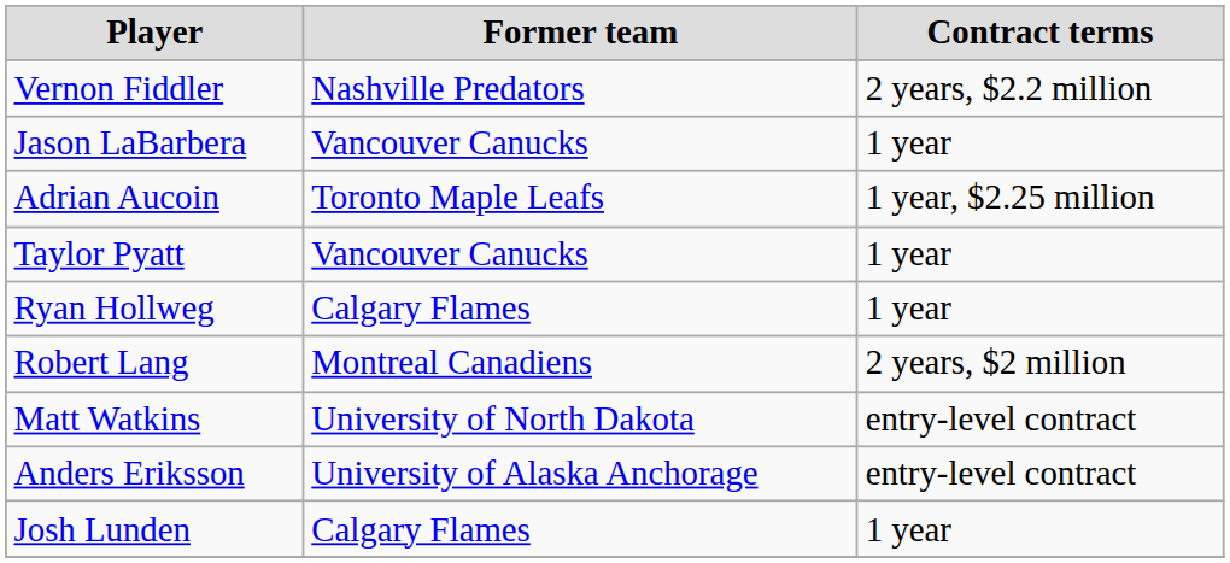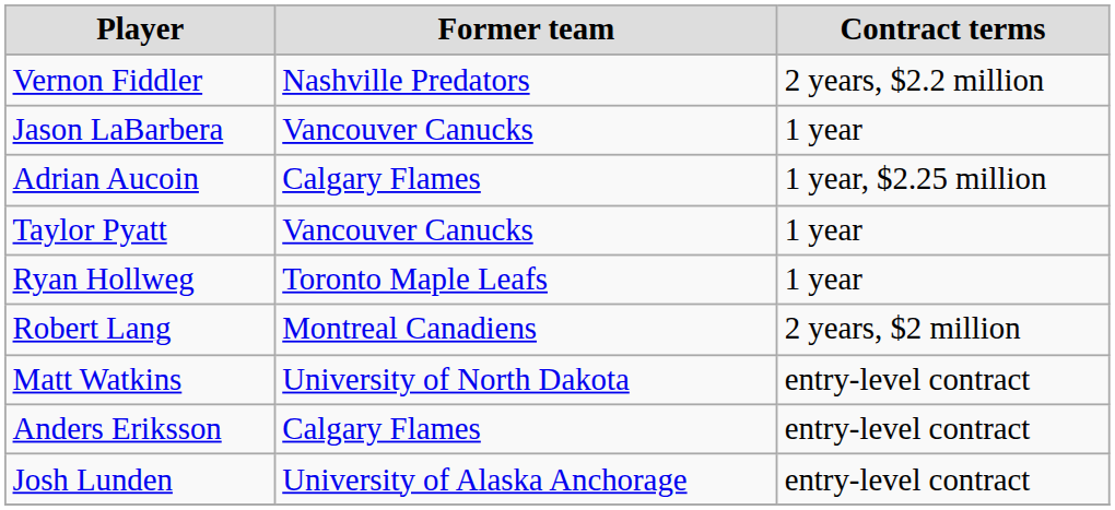Adrian Aucoin | Former team: Toronto Maple Leafs -> Calgary Flames
Ryan Hollweg | Former team: Calgary Flames -> Toronto Maple Leafs
Anders Eriksson | Former team: University of Alaska Anchorage -> Calgary Flames
Josh Lunden | Former team: Calgary Flames -> University of Alaska Anchorage
Josh Lunden | Contract terms: 1 year -> entry-level contract
